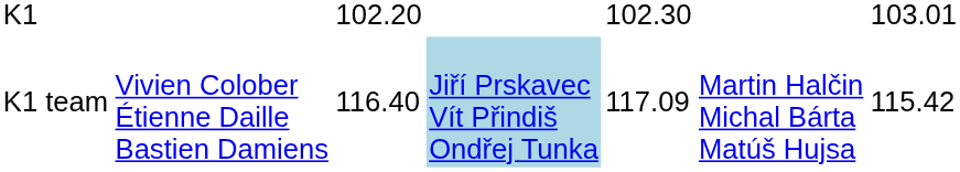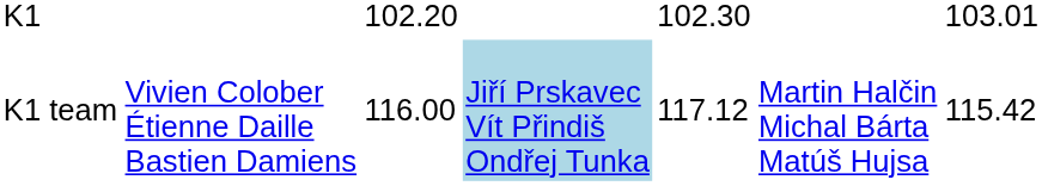K1 team | column 3: 116.40 -> 116.00
K1 team | column 5: 117.09 -> 117.12
